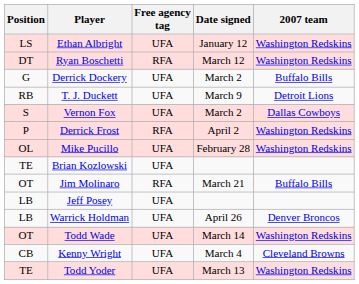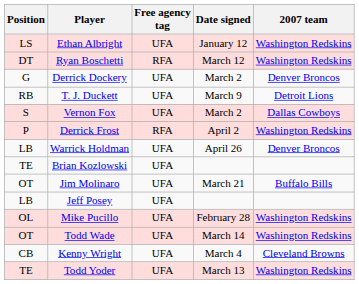Derrick Dockery | 2007 team: Buffalo Bills -> Denver Broncos
rows swapped: Warrick Holdman <-> Mike Pucillo
Jim Molinaro | Free agency tag: RFA -> UFA
